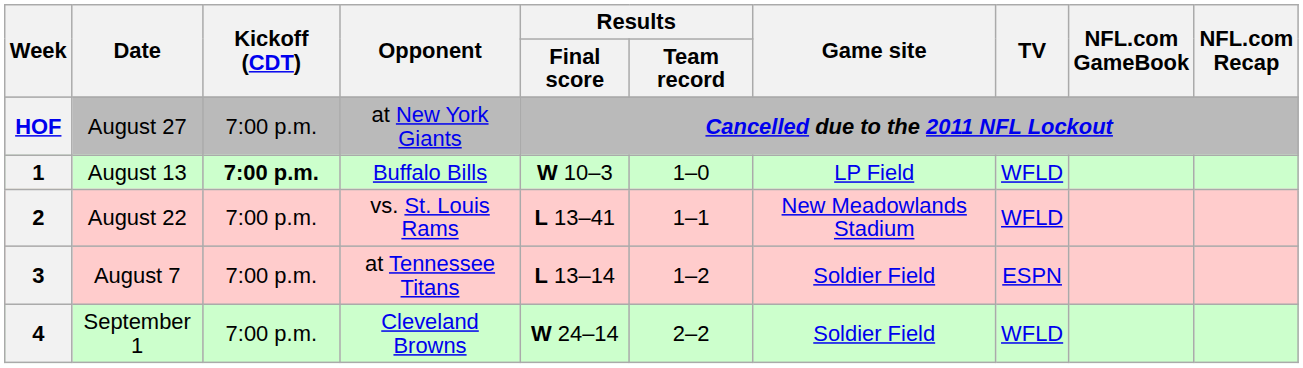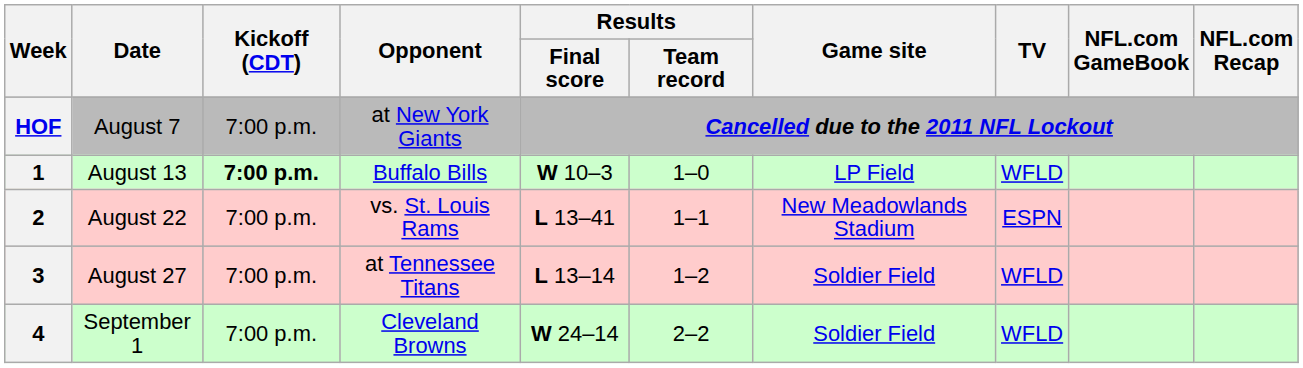HOF | Date: August 27 -> August 7
2 | TV: WFLD -> ESPN
3 | Date: August 7 -> August 27
3 | TV: ESPN -> WFLD
